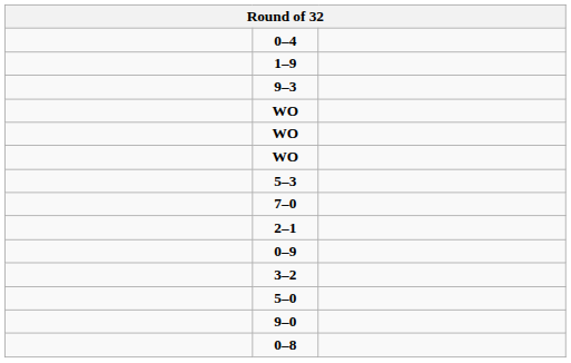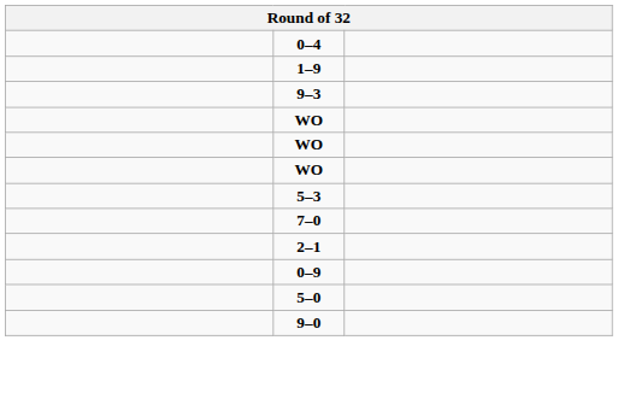- row: 3–2
- row: 0–8
